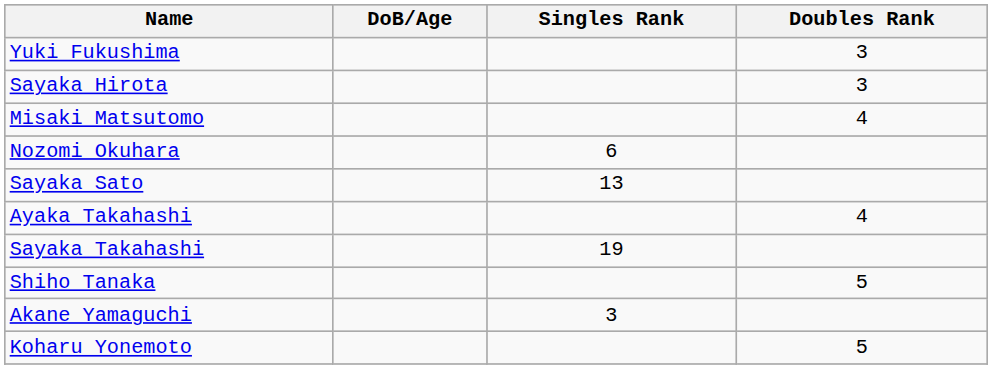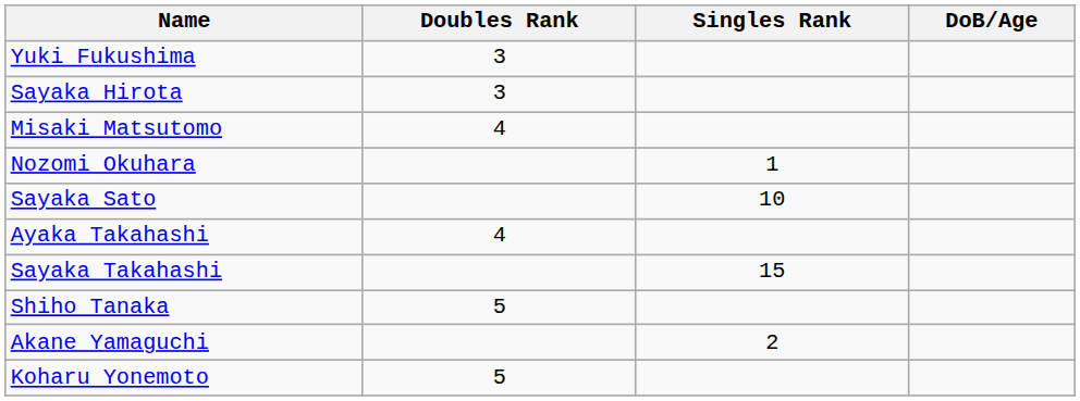columns swapped: DoB/Age <-> Doubles Rank
Nozomi Okuhara | Singles Rank: 6 -> 1
Sayaka Sato | Singles Rank: 13 -> 10
Sayaka Takahashi | Singles Rank: 19 -> 15
Akane Yamaguchi | Singles Rank: 3 -> 2
